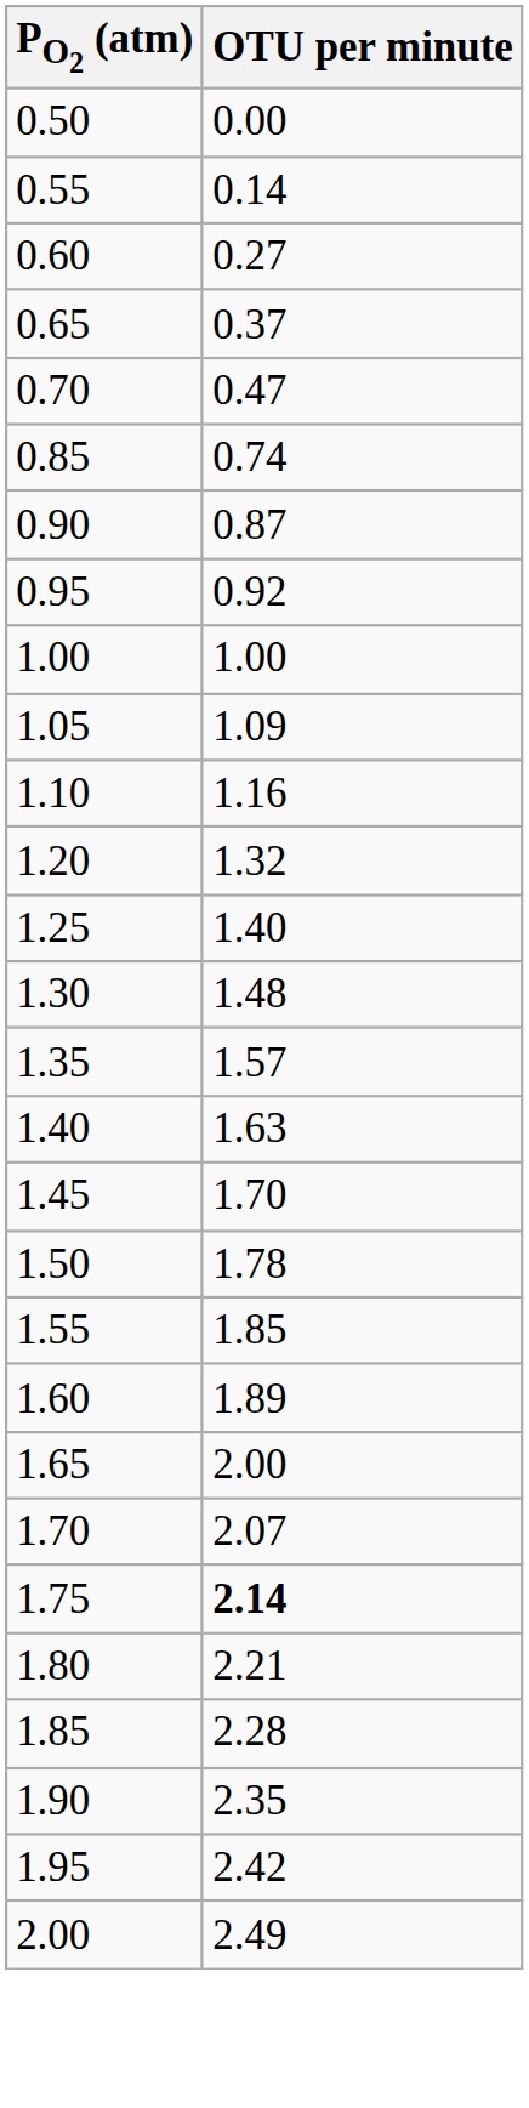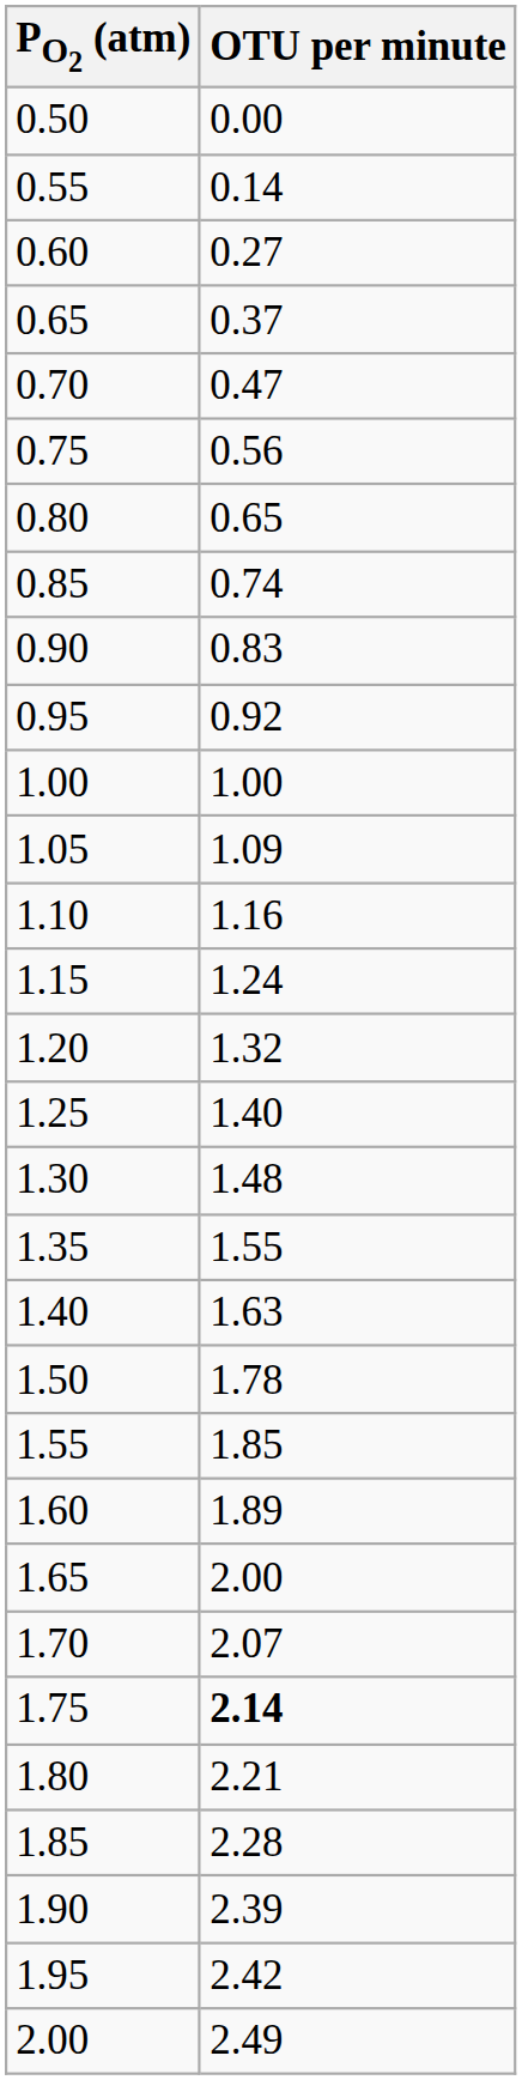+ row: 0.75 | 0.56
+ row: 0.80 | 0.65
0.90 | OTU per minute: 0.87 -> 0.83
+ row: 1.15 | 1.24
1.35 | OTU per minute: 1.57 -> 1.55
- row: 1.45 | 1.70
1.90 | OTU per minute: 2.35 -> 2.39
